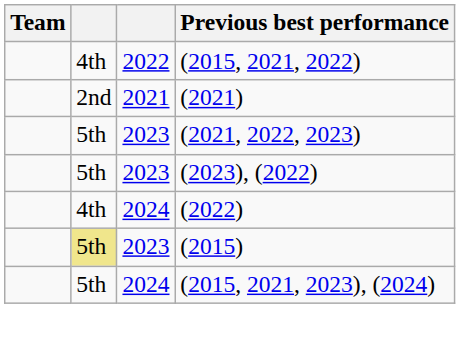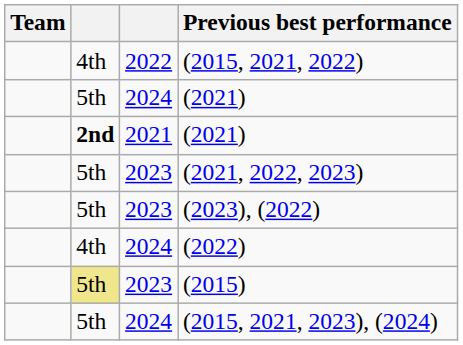+ row: 5th | 2024 | (2021)
2021 / (2021) | column 2: normal -> bold
